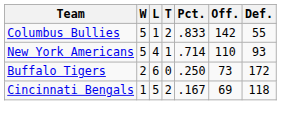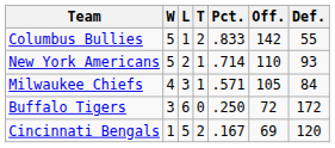New York Americans | L: 4 -> 2
+ row: Milwaukee Chiefs | 4 | 3 | 1 | .571 | 105 | 84
Buffalo Tigers | W: 2 -> 3
Buffalo Tigers | Off.: 73 -> 72
Cincinnati Bengals | Def.: 118 -> 120
